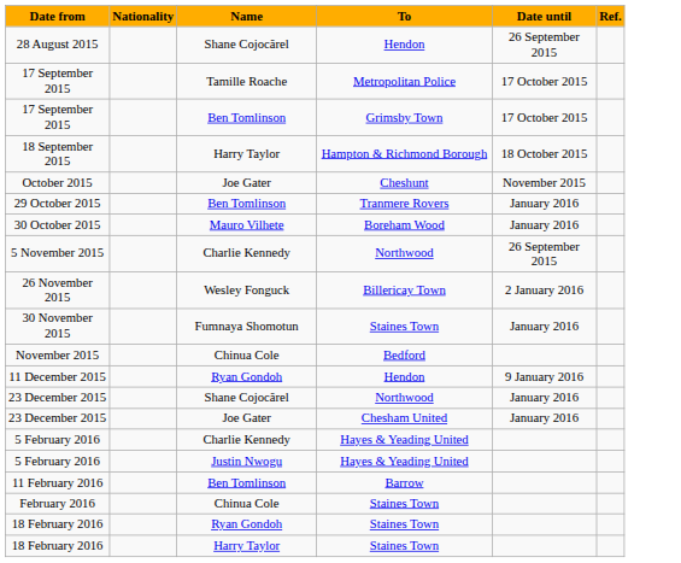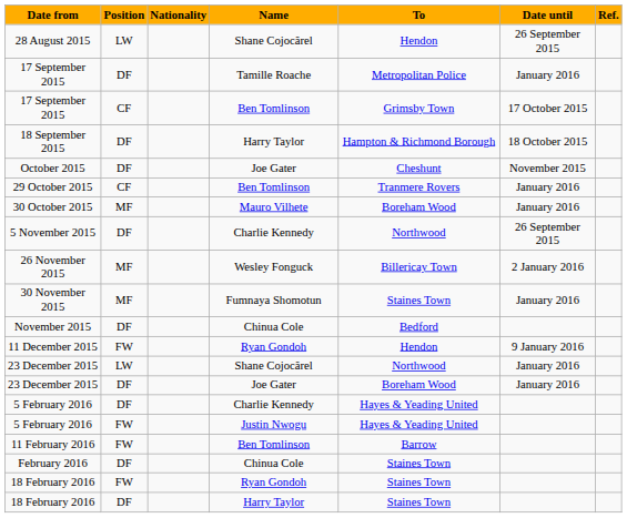+ column: Position | LW | DF | CF | DF | DF | CF | MF | DF | MF | MF | DF | FW | LW | DF | DF | FW | FW | DF | FW | DF
17 September 2015 / Tamille Roache | Date until: 17 October 2015 -> January 2016
23 December 2015 / Joe Gater | To: Chesham United -> Boreham Wood
